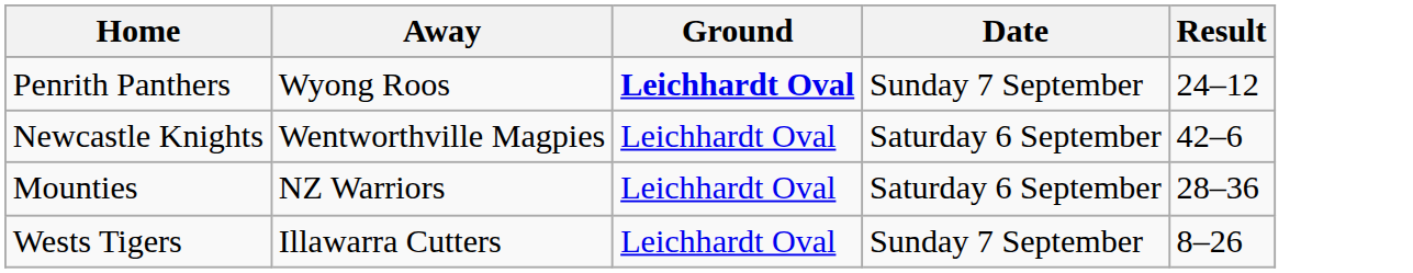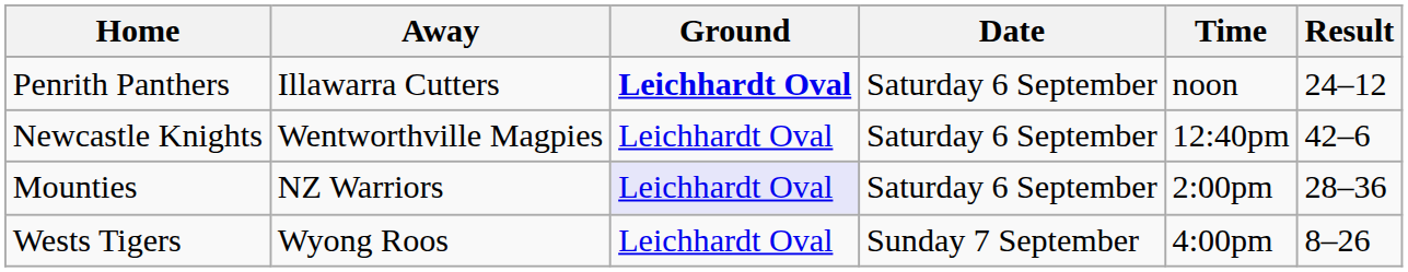+ column: Time | noon | 12:40pm | 2:00pm | 4:00pm
Penrith Panthers | Away: Wyong Roos -> Illawarra Cutters
Penrith Panthers | Date: Sunday 7 September -> Saturday 6 September
Mounties | Ground: no background -> lavender background
Wests Tigers | Away: Illawarra Cutters -> Wyong Roos
